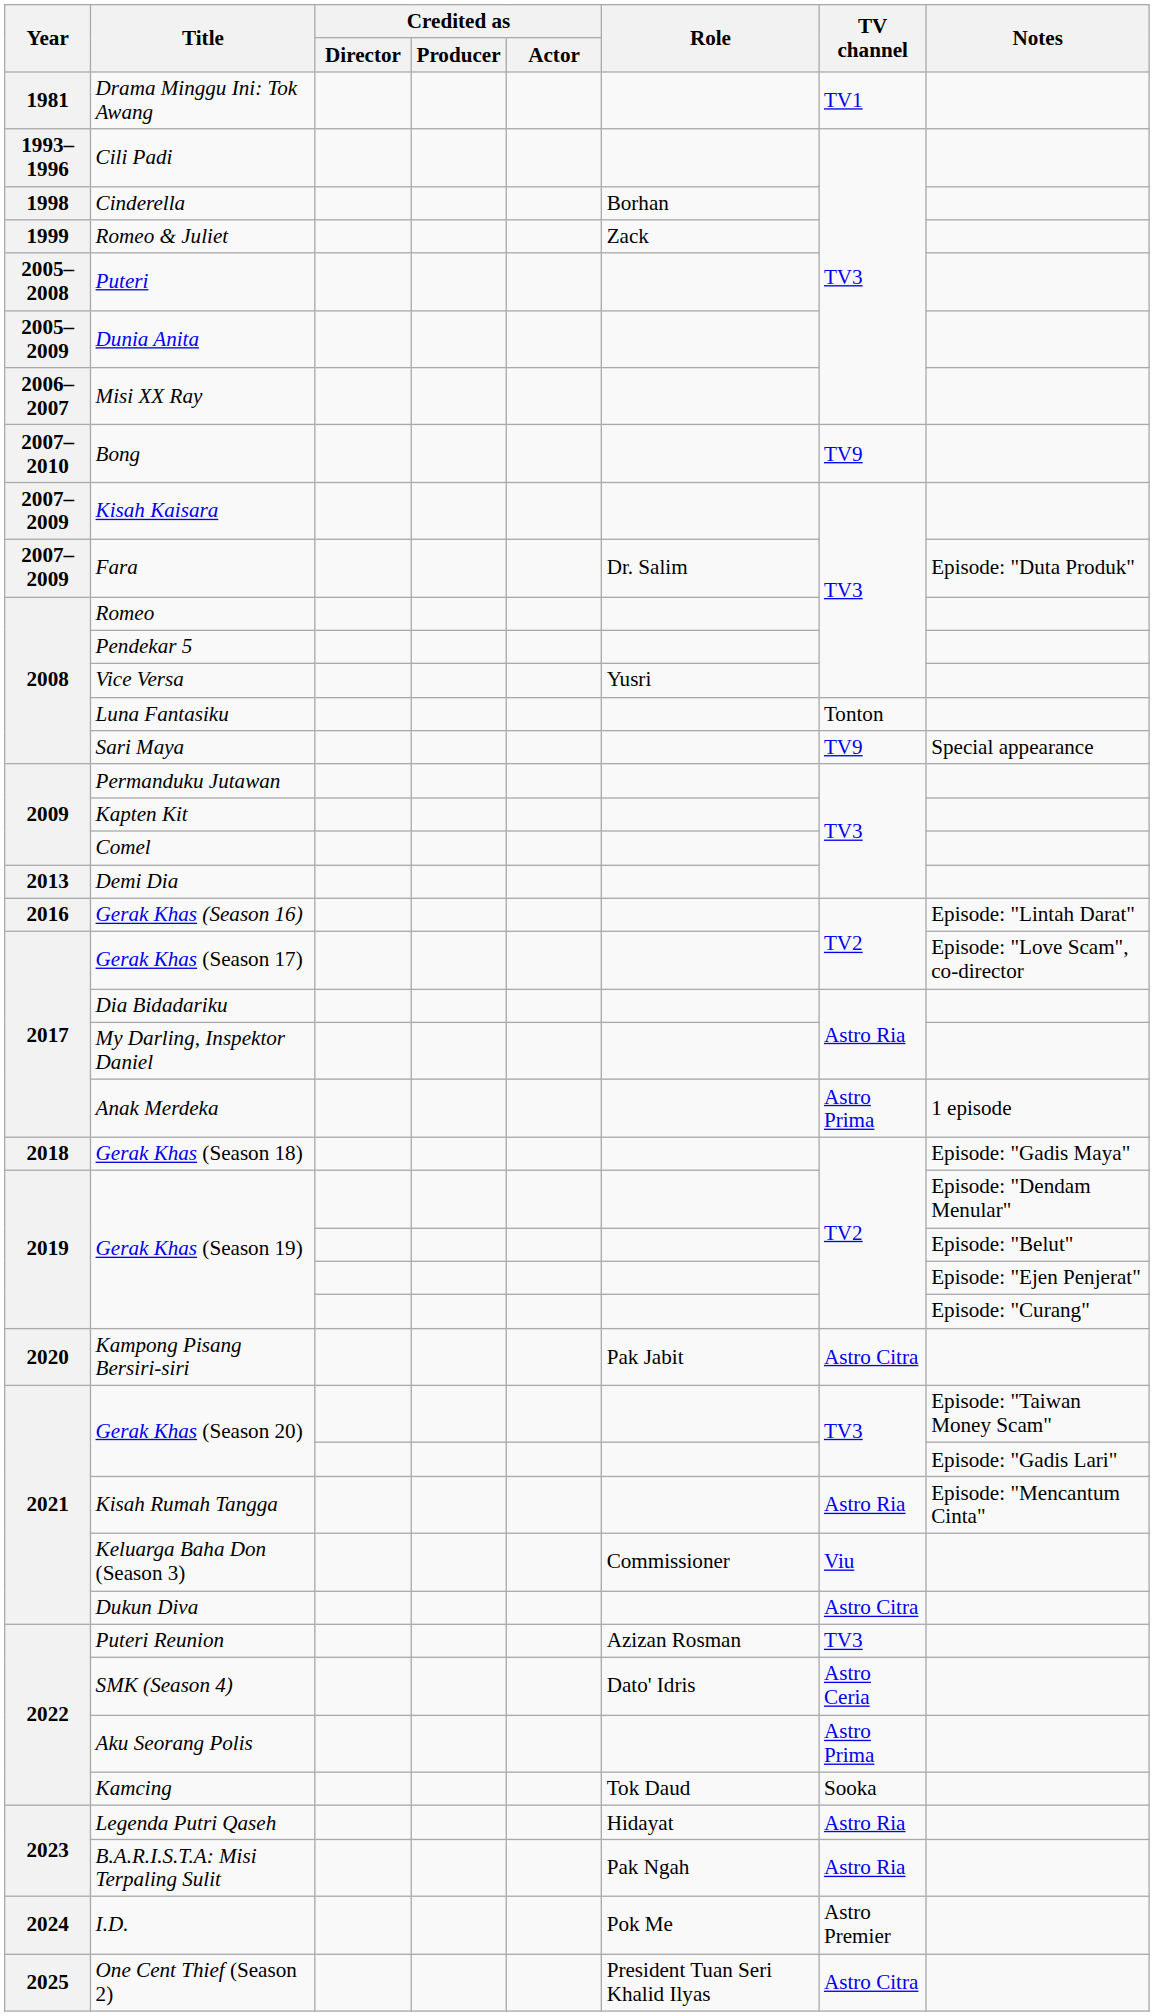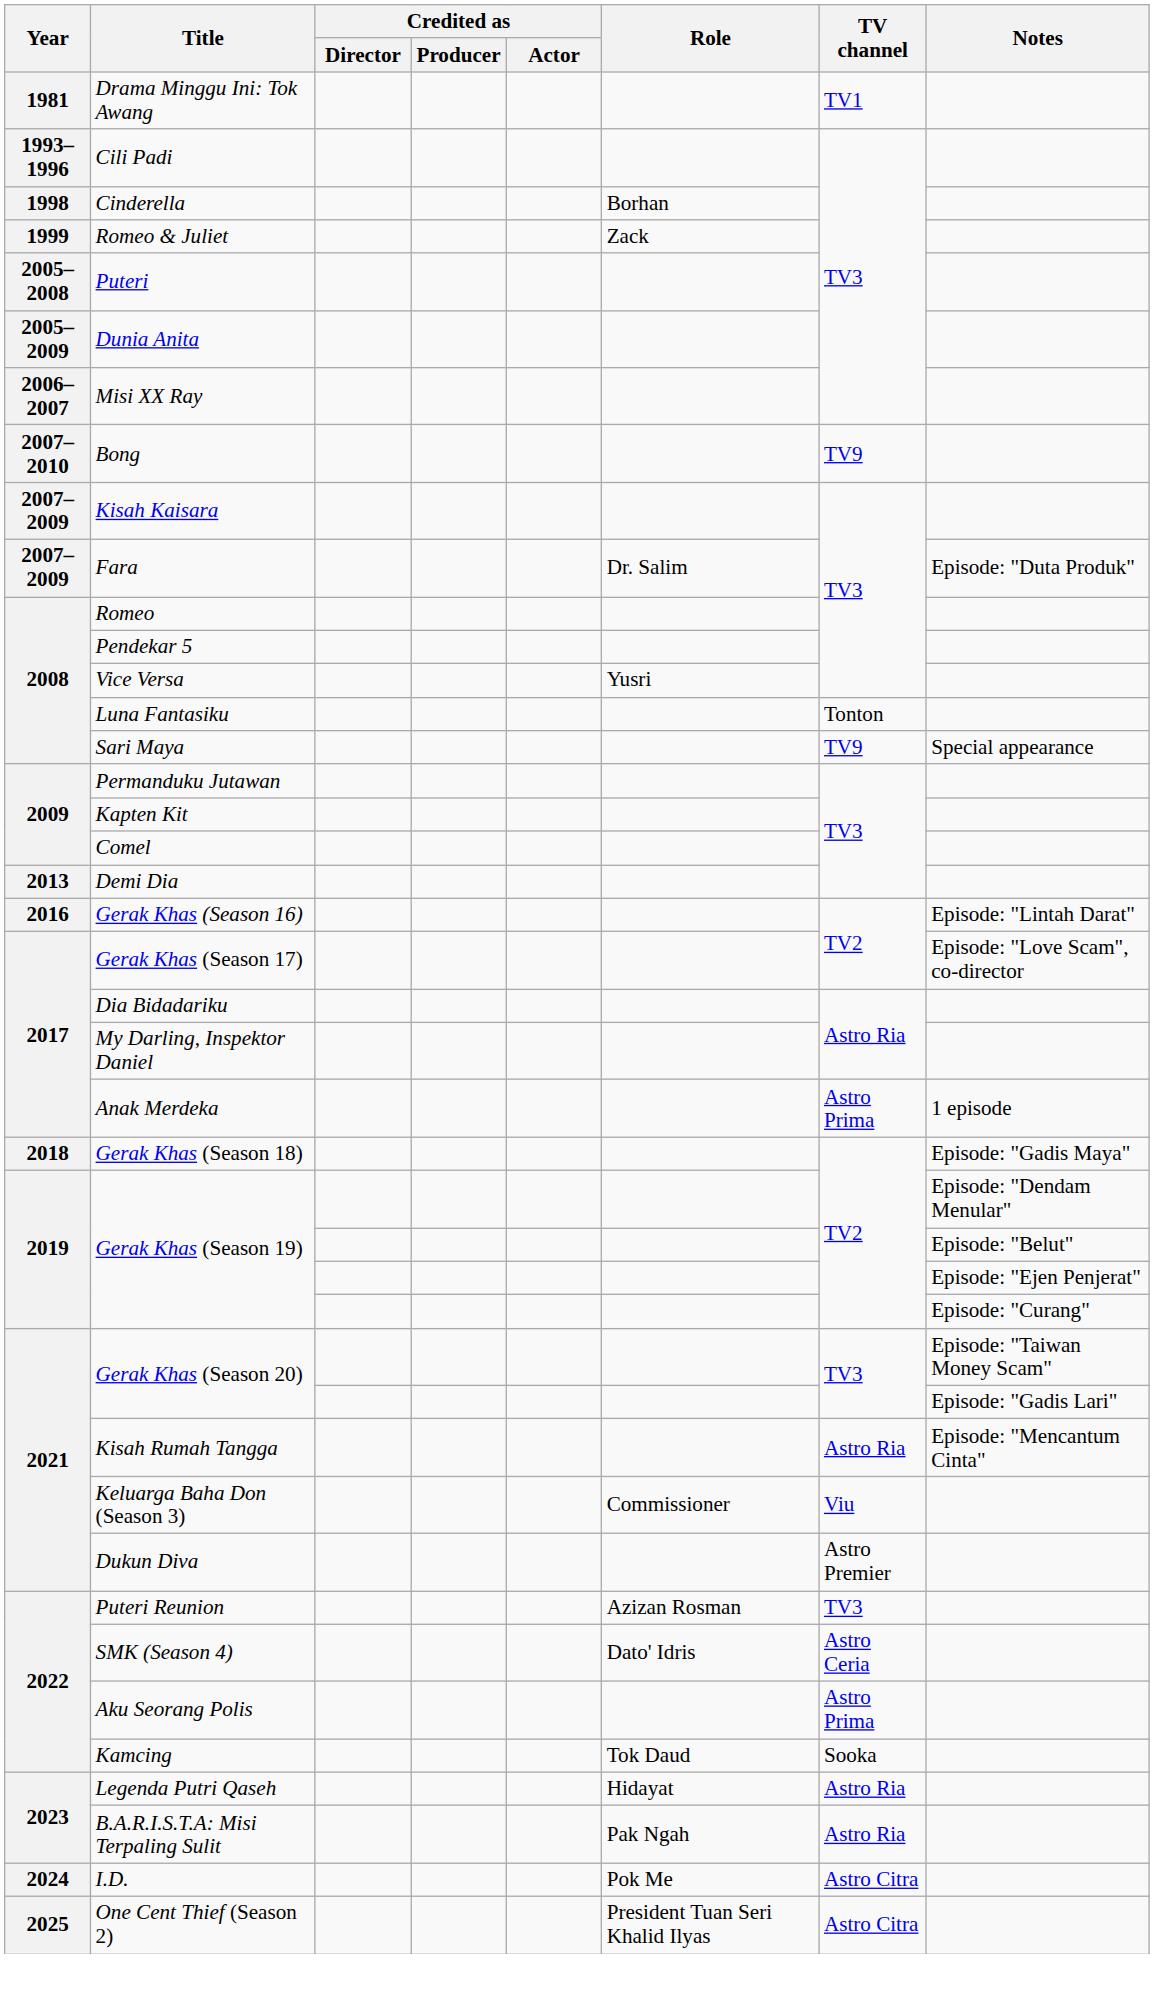- row: 2020 | Kampong Pisang Bersiri-siri | Pak Jabit | Astro Citra
Dukun Diva | TV channel: Astro Citra -> Astro Premier
I.D. | TV channel: Astro Premier -> Astro Citra
